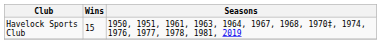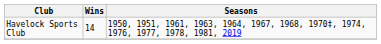Havelock Sports Club | Wins: 15 -> 14
